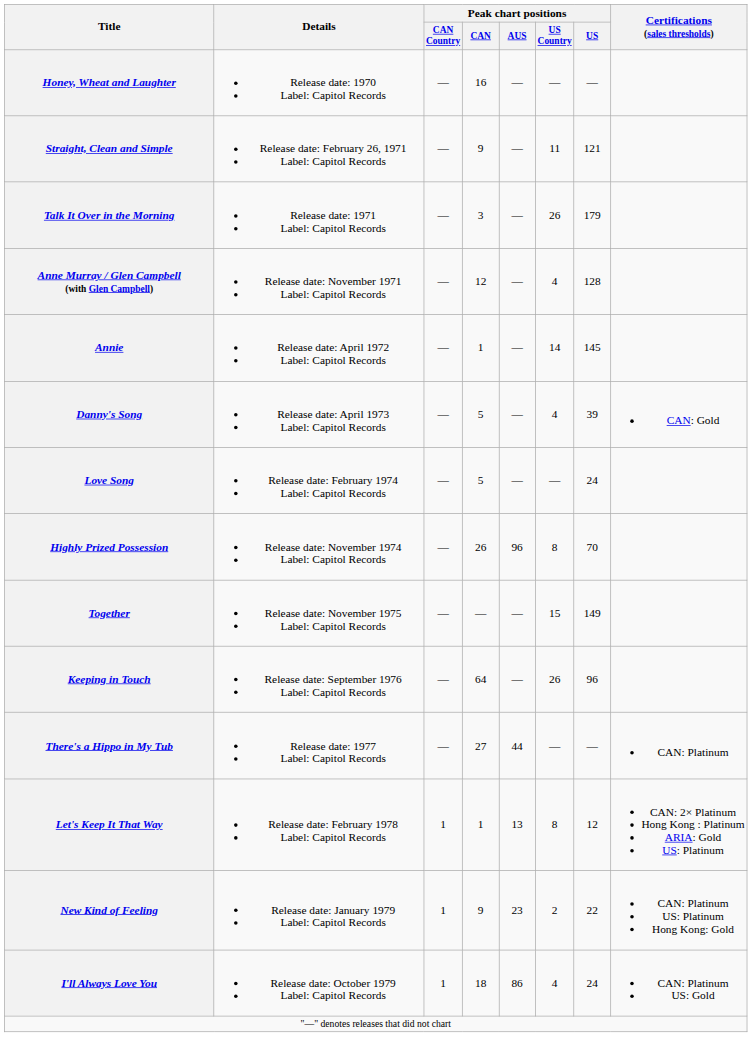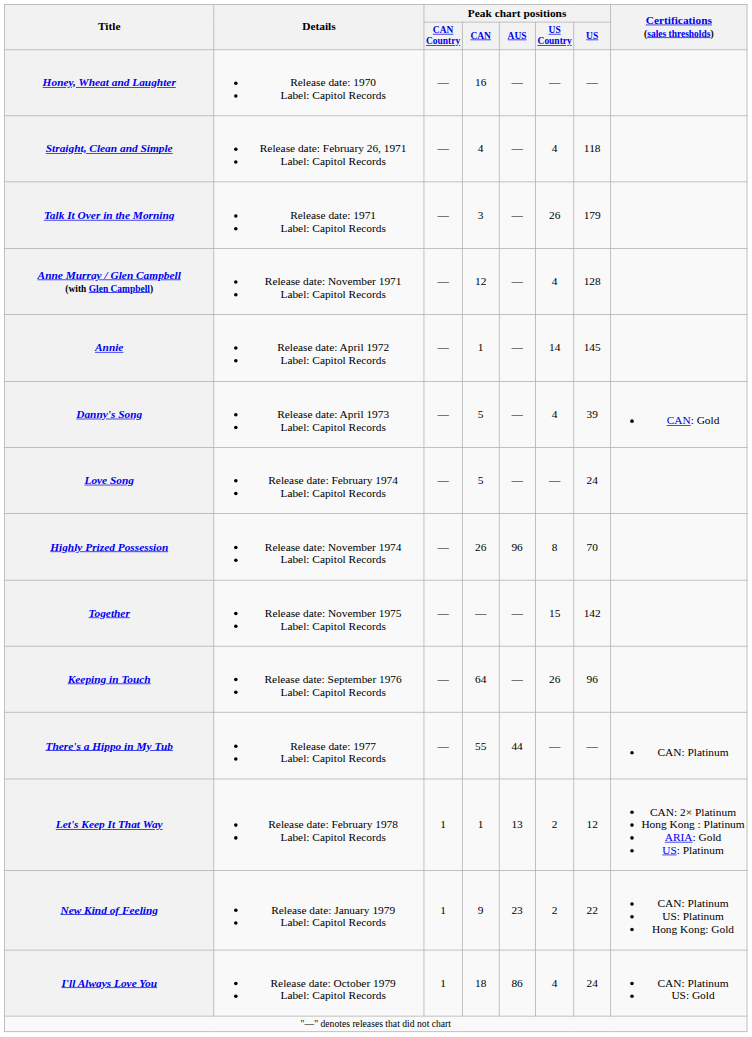Straight, Clean and Simple | Peak chart positions / CAN: 9 -> 4
Straight, Clean and Simple | Peak chart positions / US Country: 11 -> 4
Straight, Clean and Simple | Peak chart positions / US: 121 -> 118
Together | Peak chart positions / US: 149 -> 142
There's a Hippo in My Tub | Peak chart positions / CAN: 27 -> 55
Let's Keep It That Way | Peak chart positions / US Country: 8 -> 2
